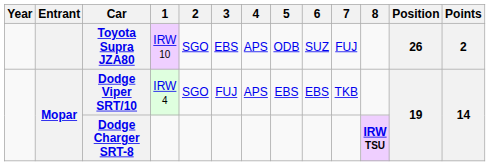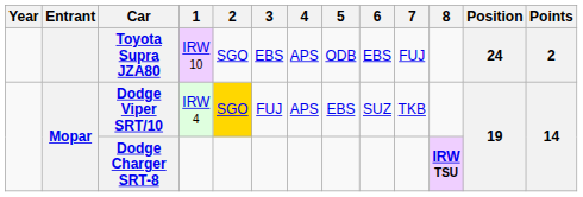Toyota Supra JZA80 | 6: SUZ -> EBS
Toyota Supra JZA80 | Position: 26 -> 24
Dodge Viper SRT/10 | 2: no background -> gold background
Dodge Viper SRT/10 | 6: EBS -> SUZ
